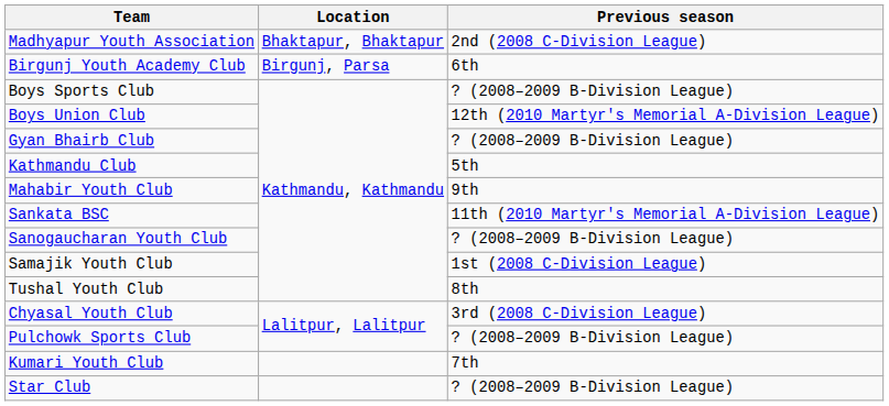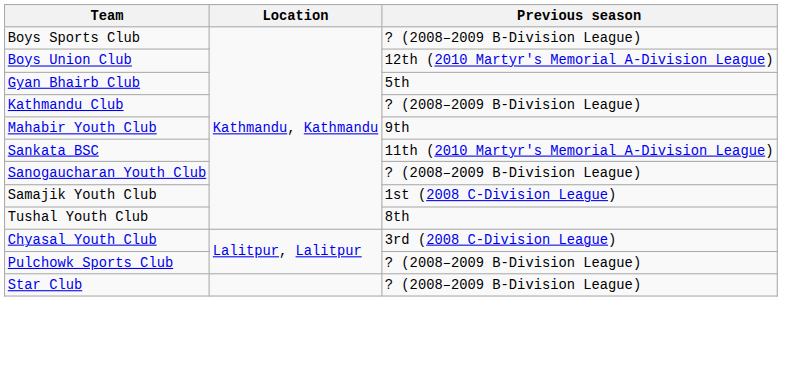- row: Madhyapur Youth Association | Bhaktapur, Bhaktapur | 2nd (2008 C-Division League)
- row: Birgunj Youth Academy Club | Birgunj, Parsa | 6th
Gyan Bhairb Club | Previous season: ? (2008–2009 B-Division League) -> 5th
Kathmandu Club | Previous season: 5th -> ? (2008–2009 B-Division League)
- row: Kumari Youth Club | 7th
